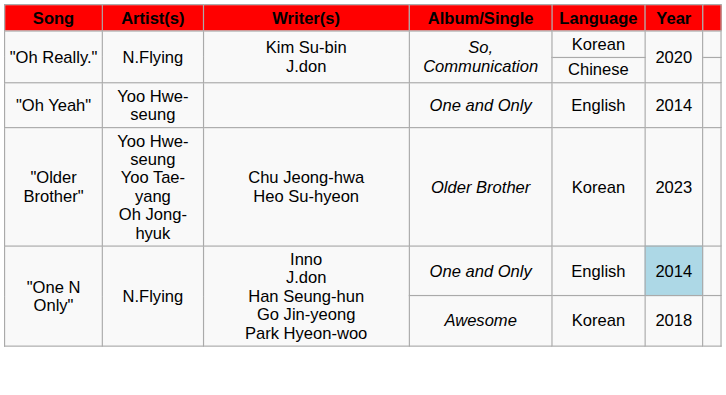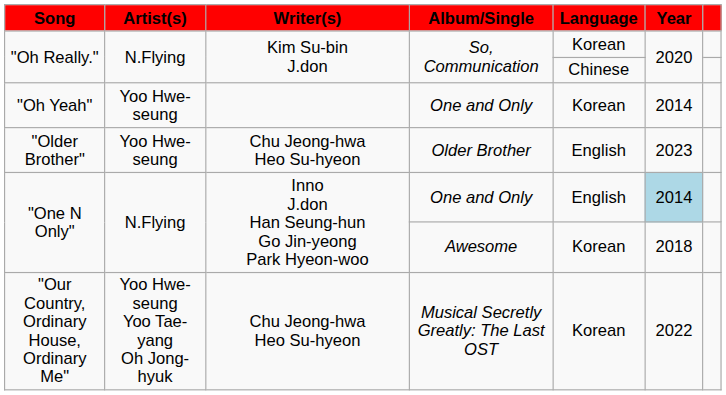"Oh Yeah" | Language: English -> Korean
"Older Brother" | Artist(s): Yoo Hwe-seung Yoo Tae-yang Oh Jong-hyuk -> Yoo Hwe-seung
"Older Brother" | Language: Korean -> English
+ row: "Our Country, Ordinary House, Ordinary Me" | Yoo Hwe-seung Yoo Tae-yang Oh Jong-hyuk | Chu Jeong-hwa Heo Su-hyeon | Musical Secretly Greatly: The Last OST | Korean | 2022
